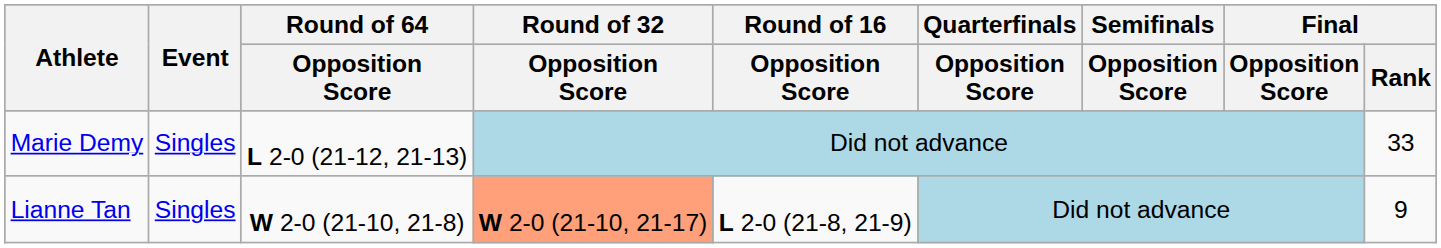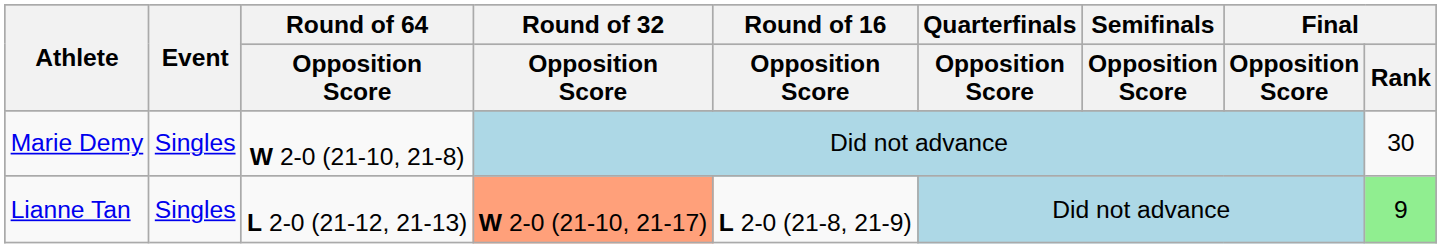Marie Demy | Round of 64 / Opposition Score: L 2-0 (21-12, 21-13) -> W 2-0 (21-10, 21-8)
Marie Demy | Final / Rank: 33 -> 30
Lianne Tan | Round of 64 / Opposition Score: W 2-0 (21-10, 21-8) -> L 2-0 (21-12, 21-13)
Lianne Tan | Final / Rank: no background -> lightgreen background
